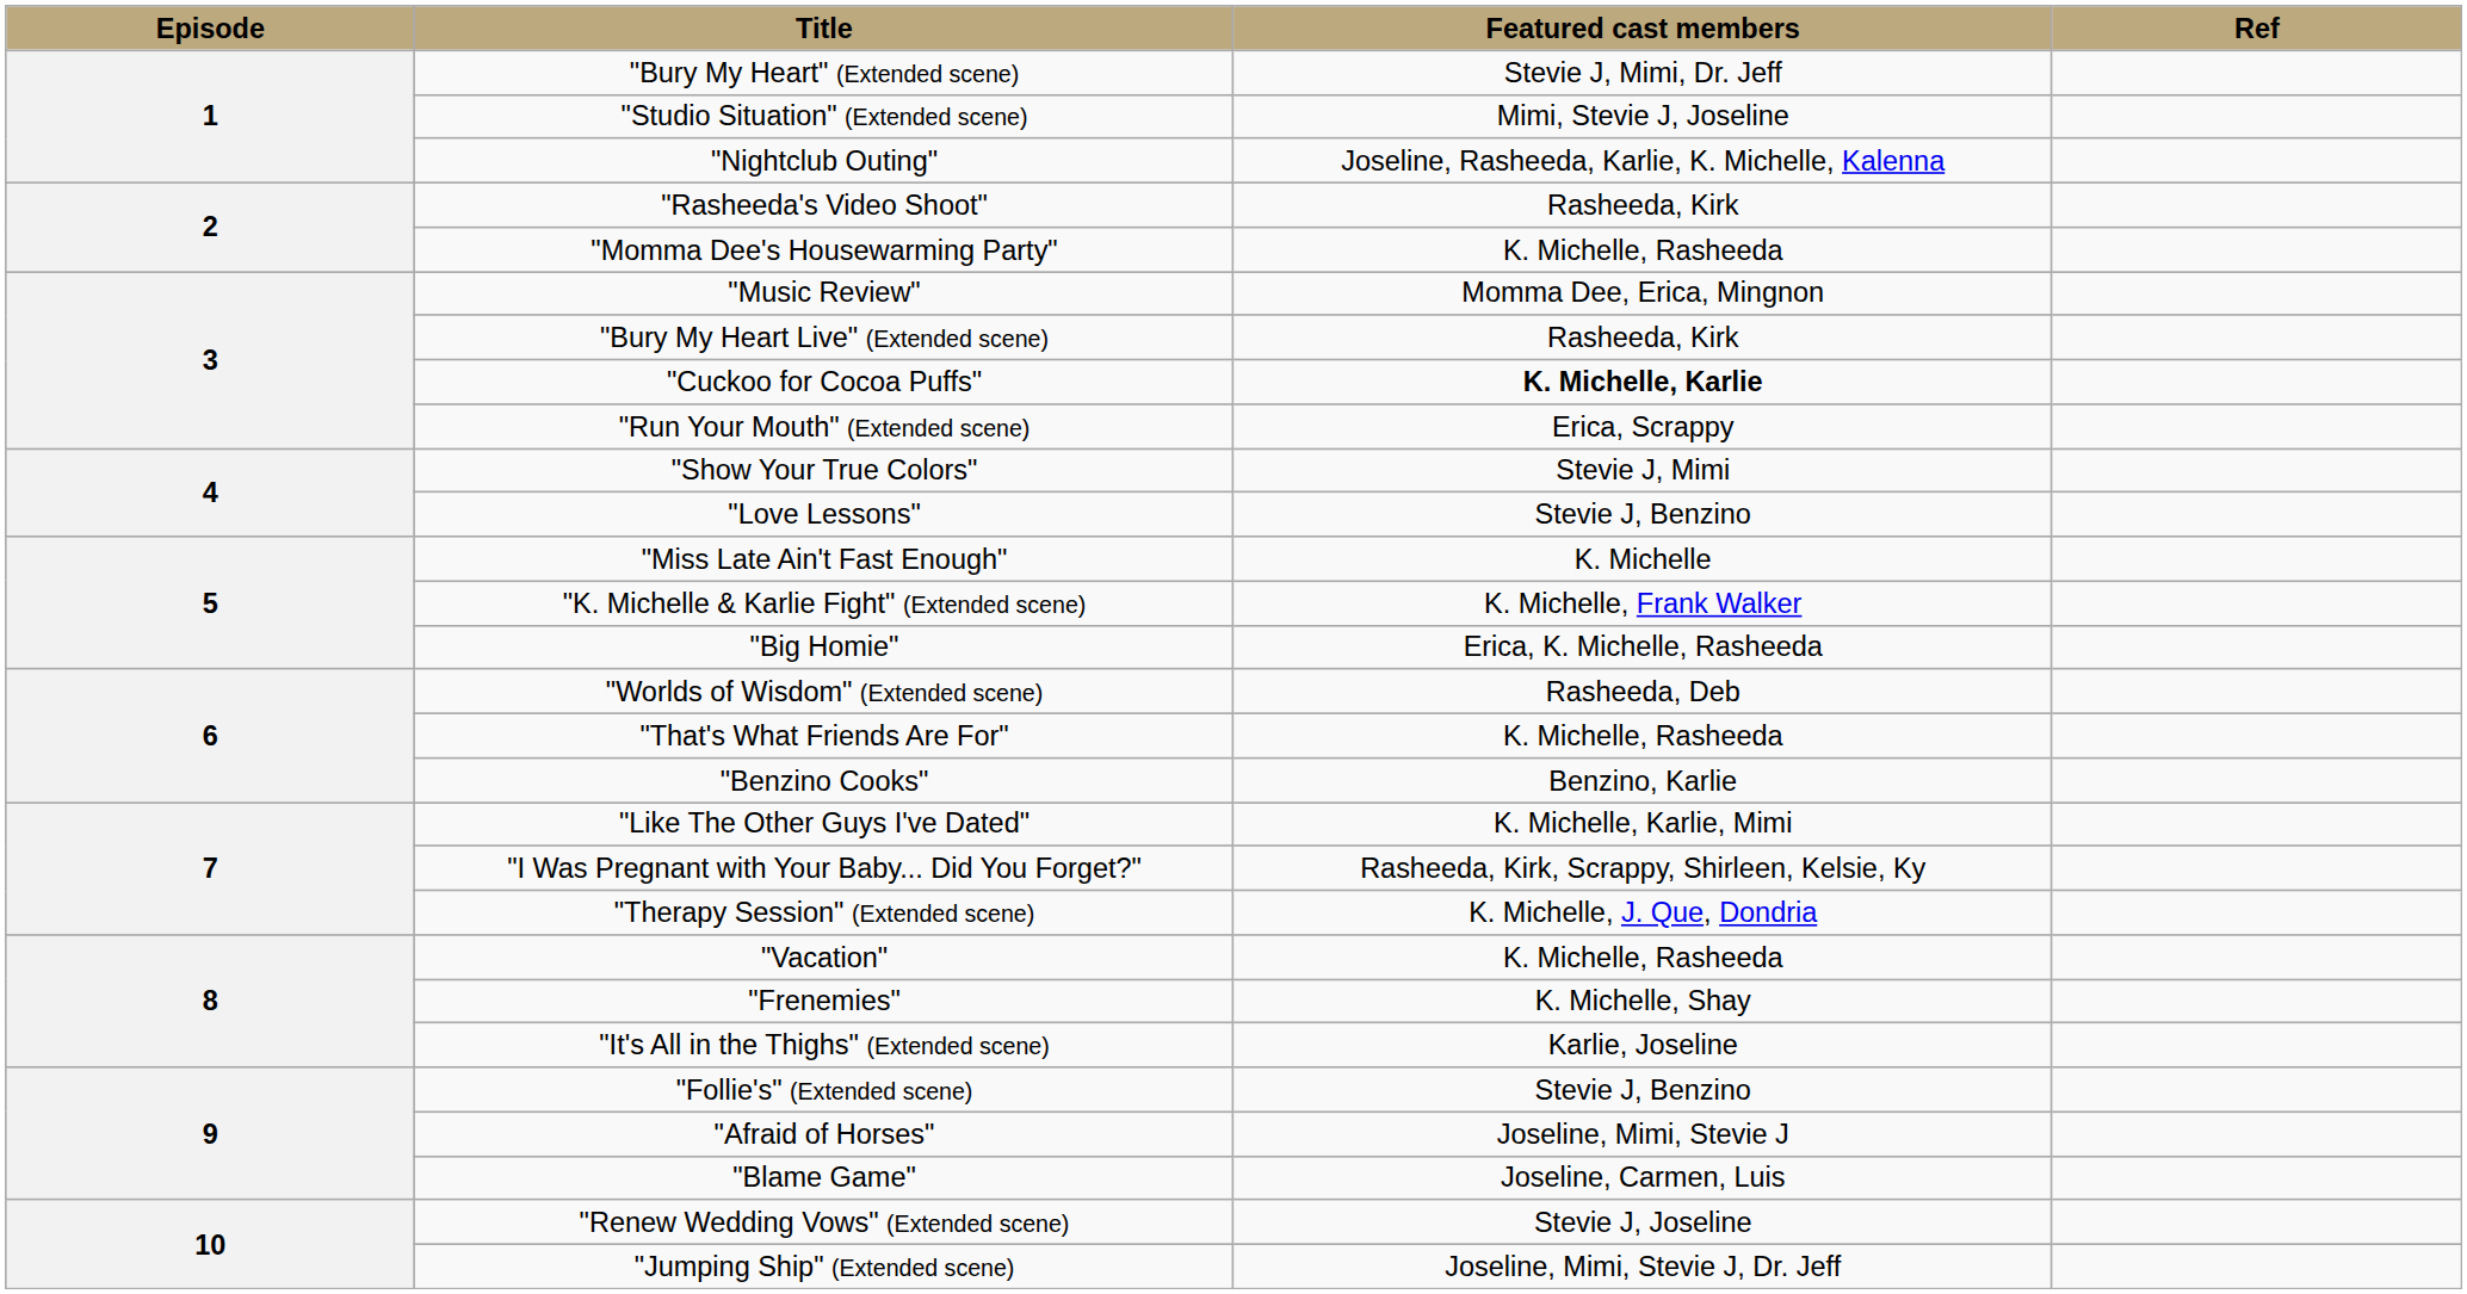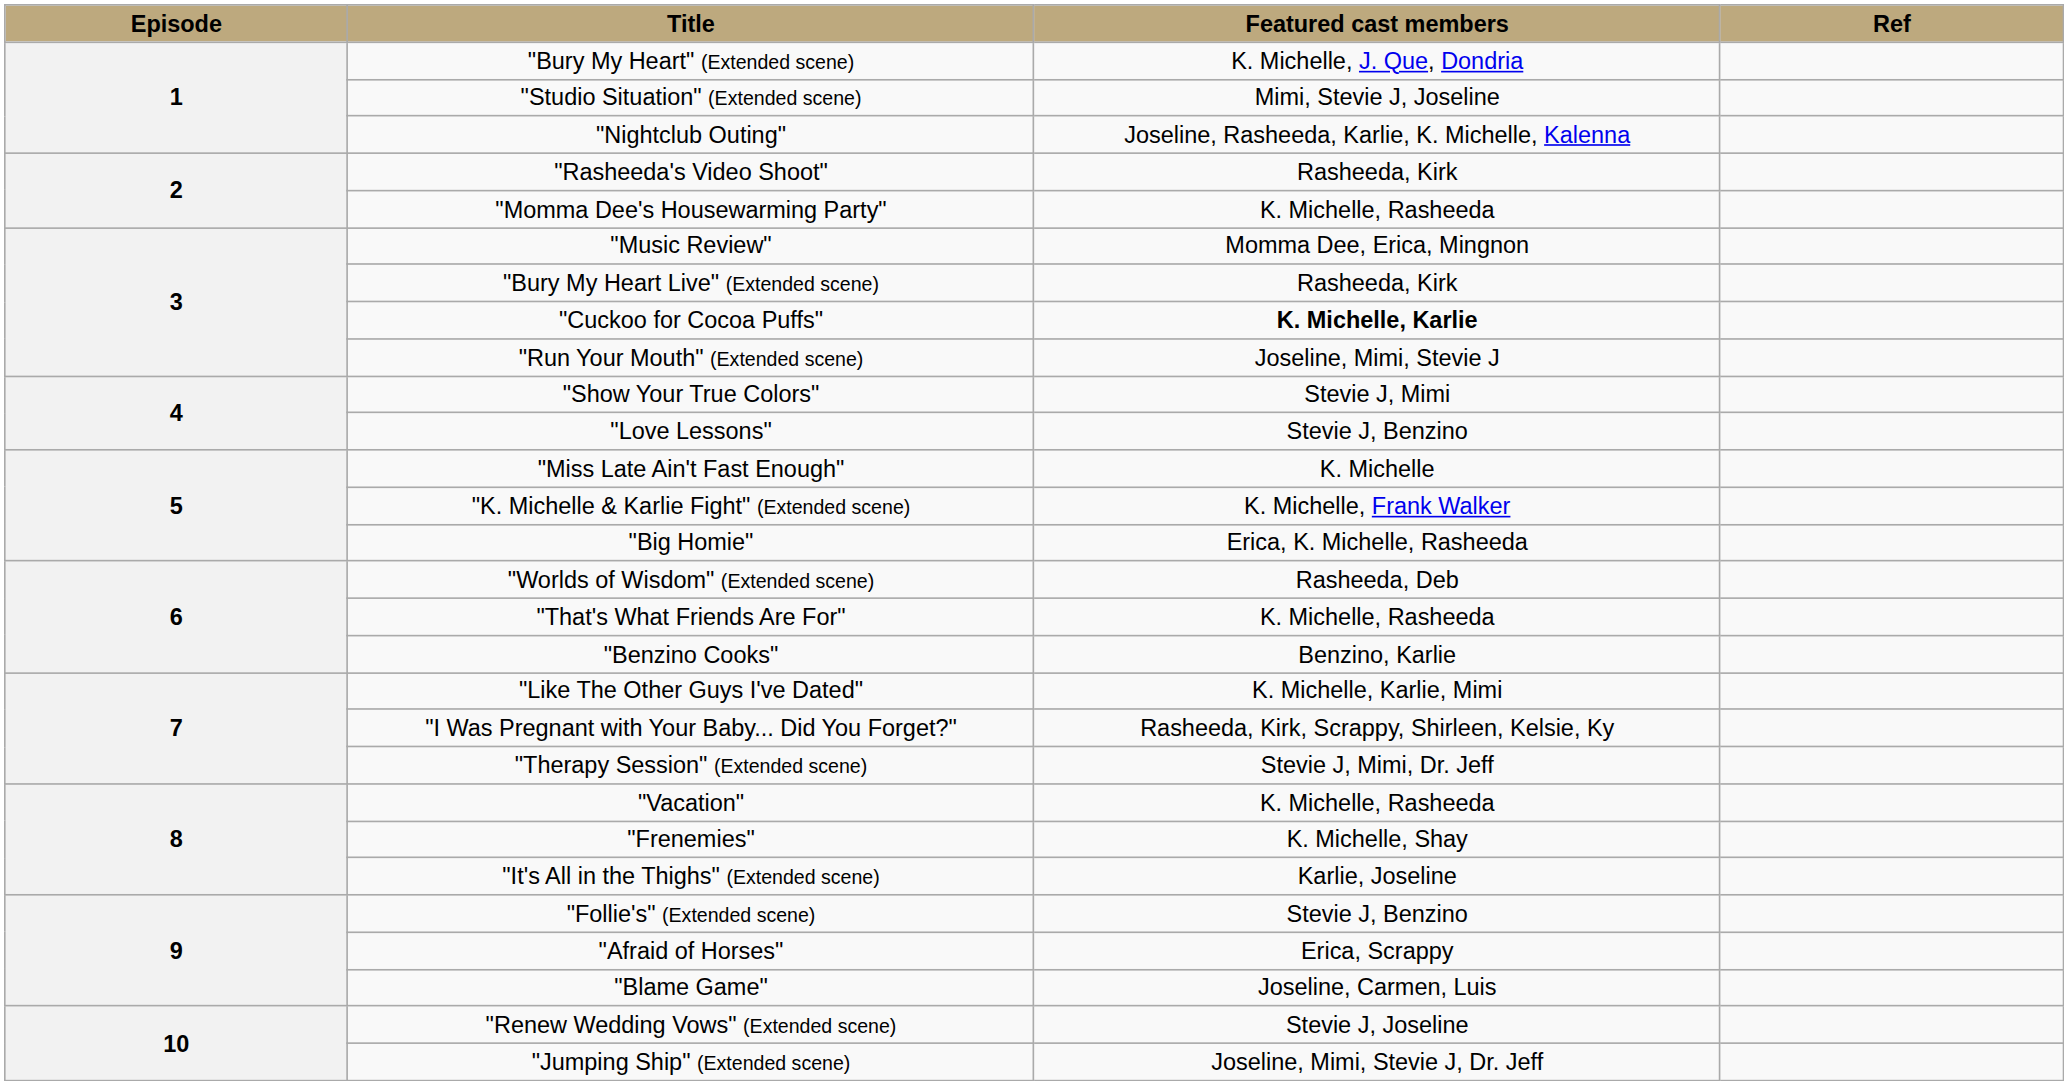"Bury My Heart" (Extended scene) | Featured cast members: Stevie J, Mimi, Dr. Jeff -> K. Michelle, J. Que, Dondria
"Run Your Mouth" (Extended scene) | Featured cast members: Erica, Scrappy -> Joseline, Mimi, Stevie J
"Therapy Session" (Extended scene) | Featured cast members: K. Michelle, J. Que, Dondria -> Stevie J, Mimi, Dr. Jeff
"Afraid of Horses" | Featured cast members: Joseline, Mimi, Stevie J -> Erica, Scrappy
